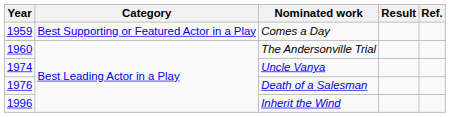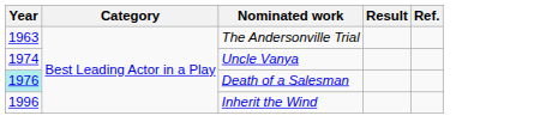- row: 1959 | Best Supporting or Featured Actor in a Play | Comes a Day
The Andersonville Trial | Year: 1960 -> 1963
Death of a Salesman | Year: no background -> paleturquoise background
